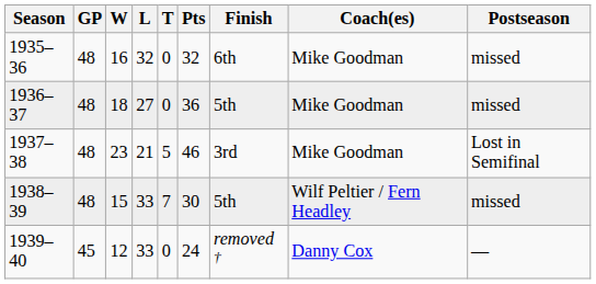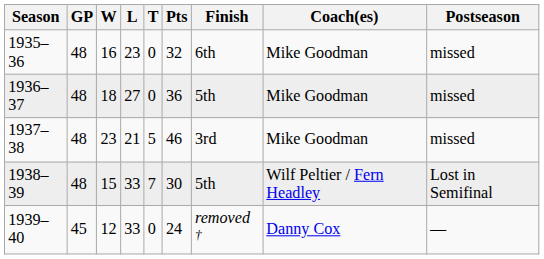1935–36 | L: 32 -> 23
1937–38 | Postseason: Lost in Semifinal -> missed
1938–39 | Postseason: missed -> Lost in Semifinal
